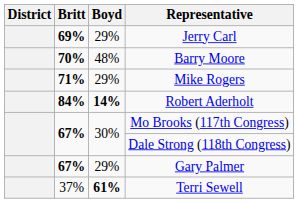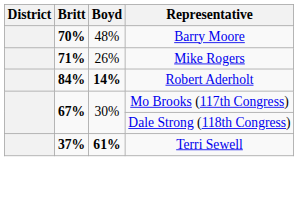- row: 69% | 29% | Jerry Carl
Mike Rogers | Boyd: 29% -> 26%
- row: 67% | 29% | Gary Palmer
Terri Sewell | Britt: normal -> bold
